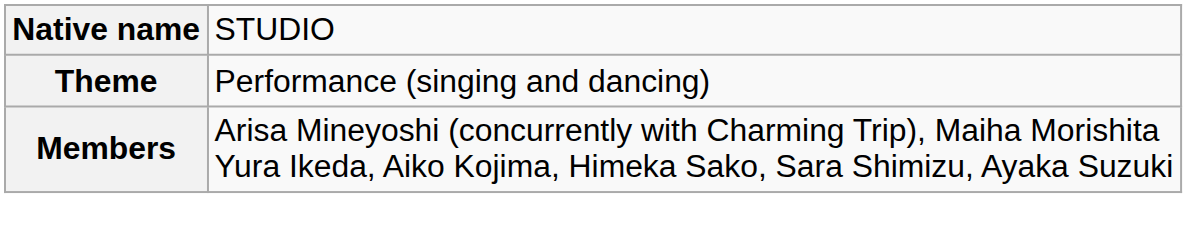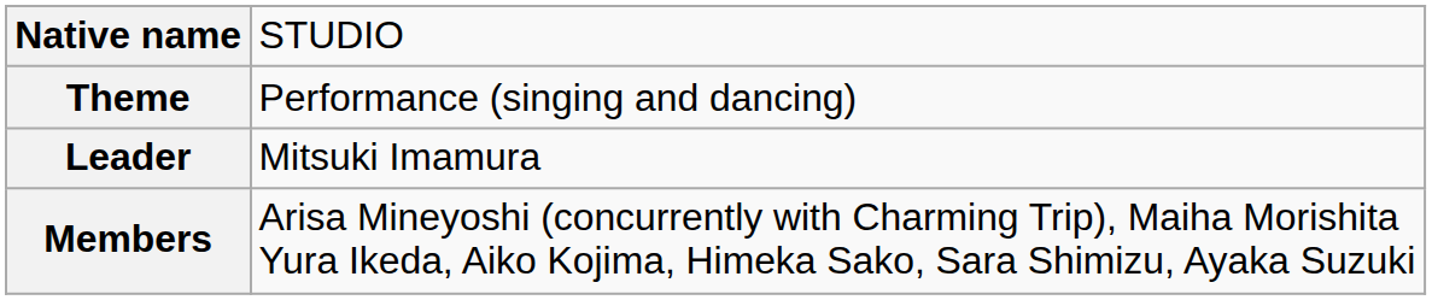+ row: Leader | Mitsuki Imamura
